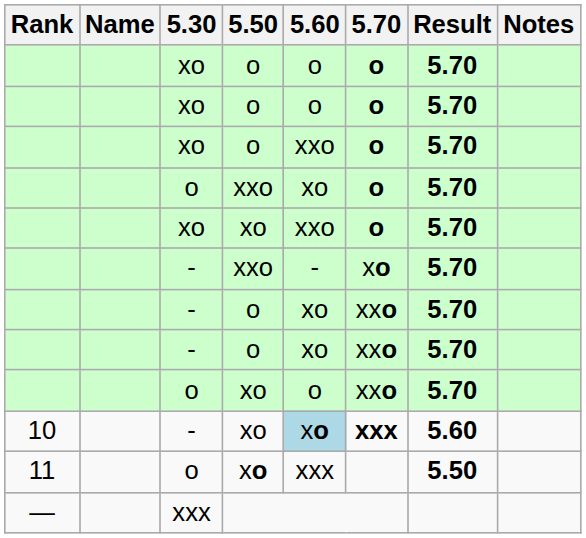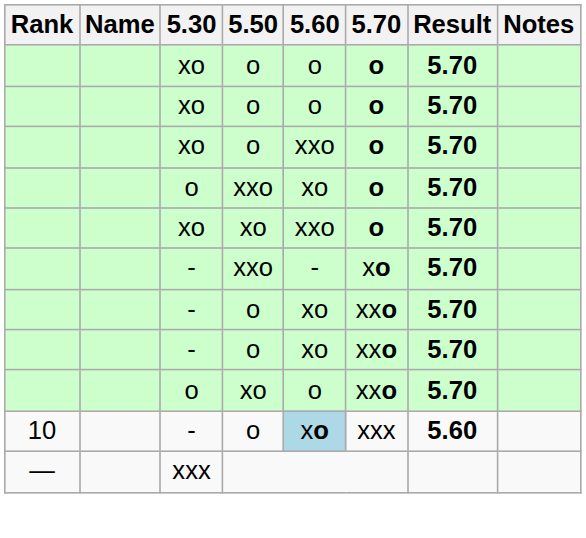10 | 5.50: xo -> o
10 | 5.70: bold -> normal
- row: 11 | o | xo | xxx | 5.50
